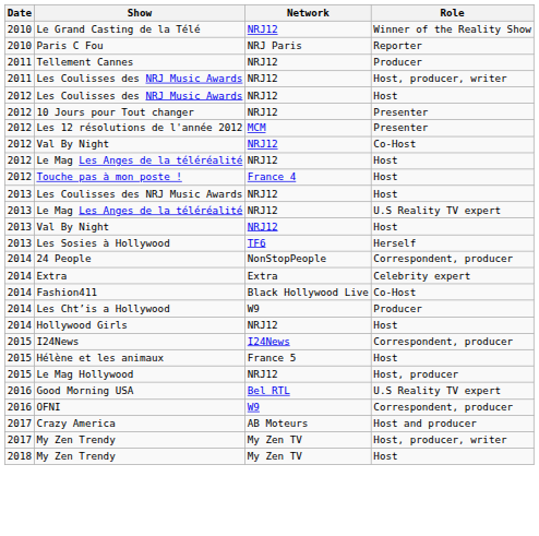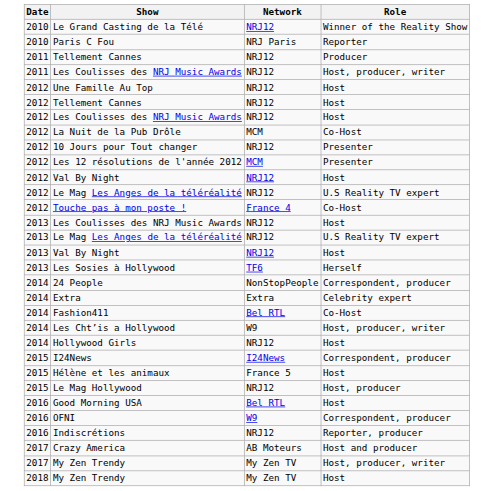+ row: 2012 | Une Famille Au Top | NRJ12 | Host
+ row: 2012 | Tellement Cannes | NRJ12 | Host
+ row: 2012 | La Nuit de la Pub Drôle | MCM | Co-Host
2012 / Val By Night | Role: Co-Host -> Host
2012 / Le Mag Les Anges de la téléréalité | Role: Host -> U.S Reality TV expert
Touche pas à mon poste ! | Role: Host -> Co-Host
Fashion411 | Network: Black Hollywood Live -> Bel RTL
Les Cht’is a Hollywood | Role: Producer -> Host, producer, writer
Good Morning USA | Role: U.S Reality TV expert -> Host
+ row: 2016 | Indiscrétions | NRJ12 | Reporter, producer
